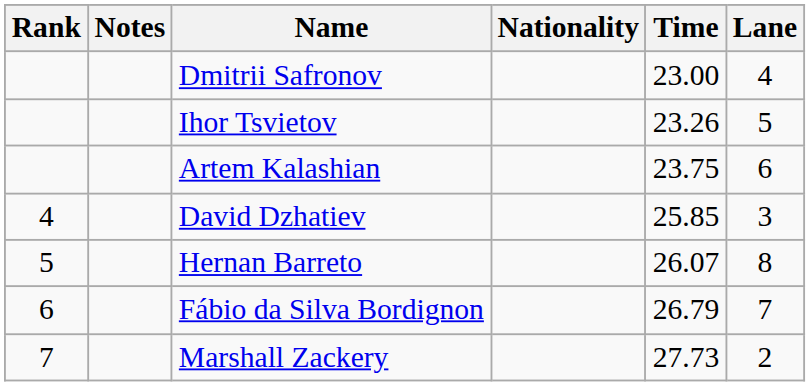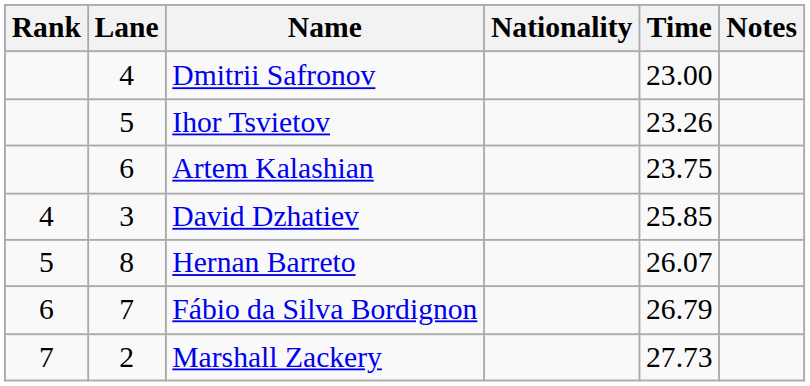columns swapped: Lane <-> Notes
